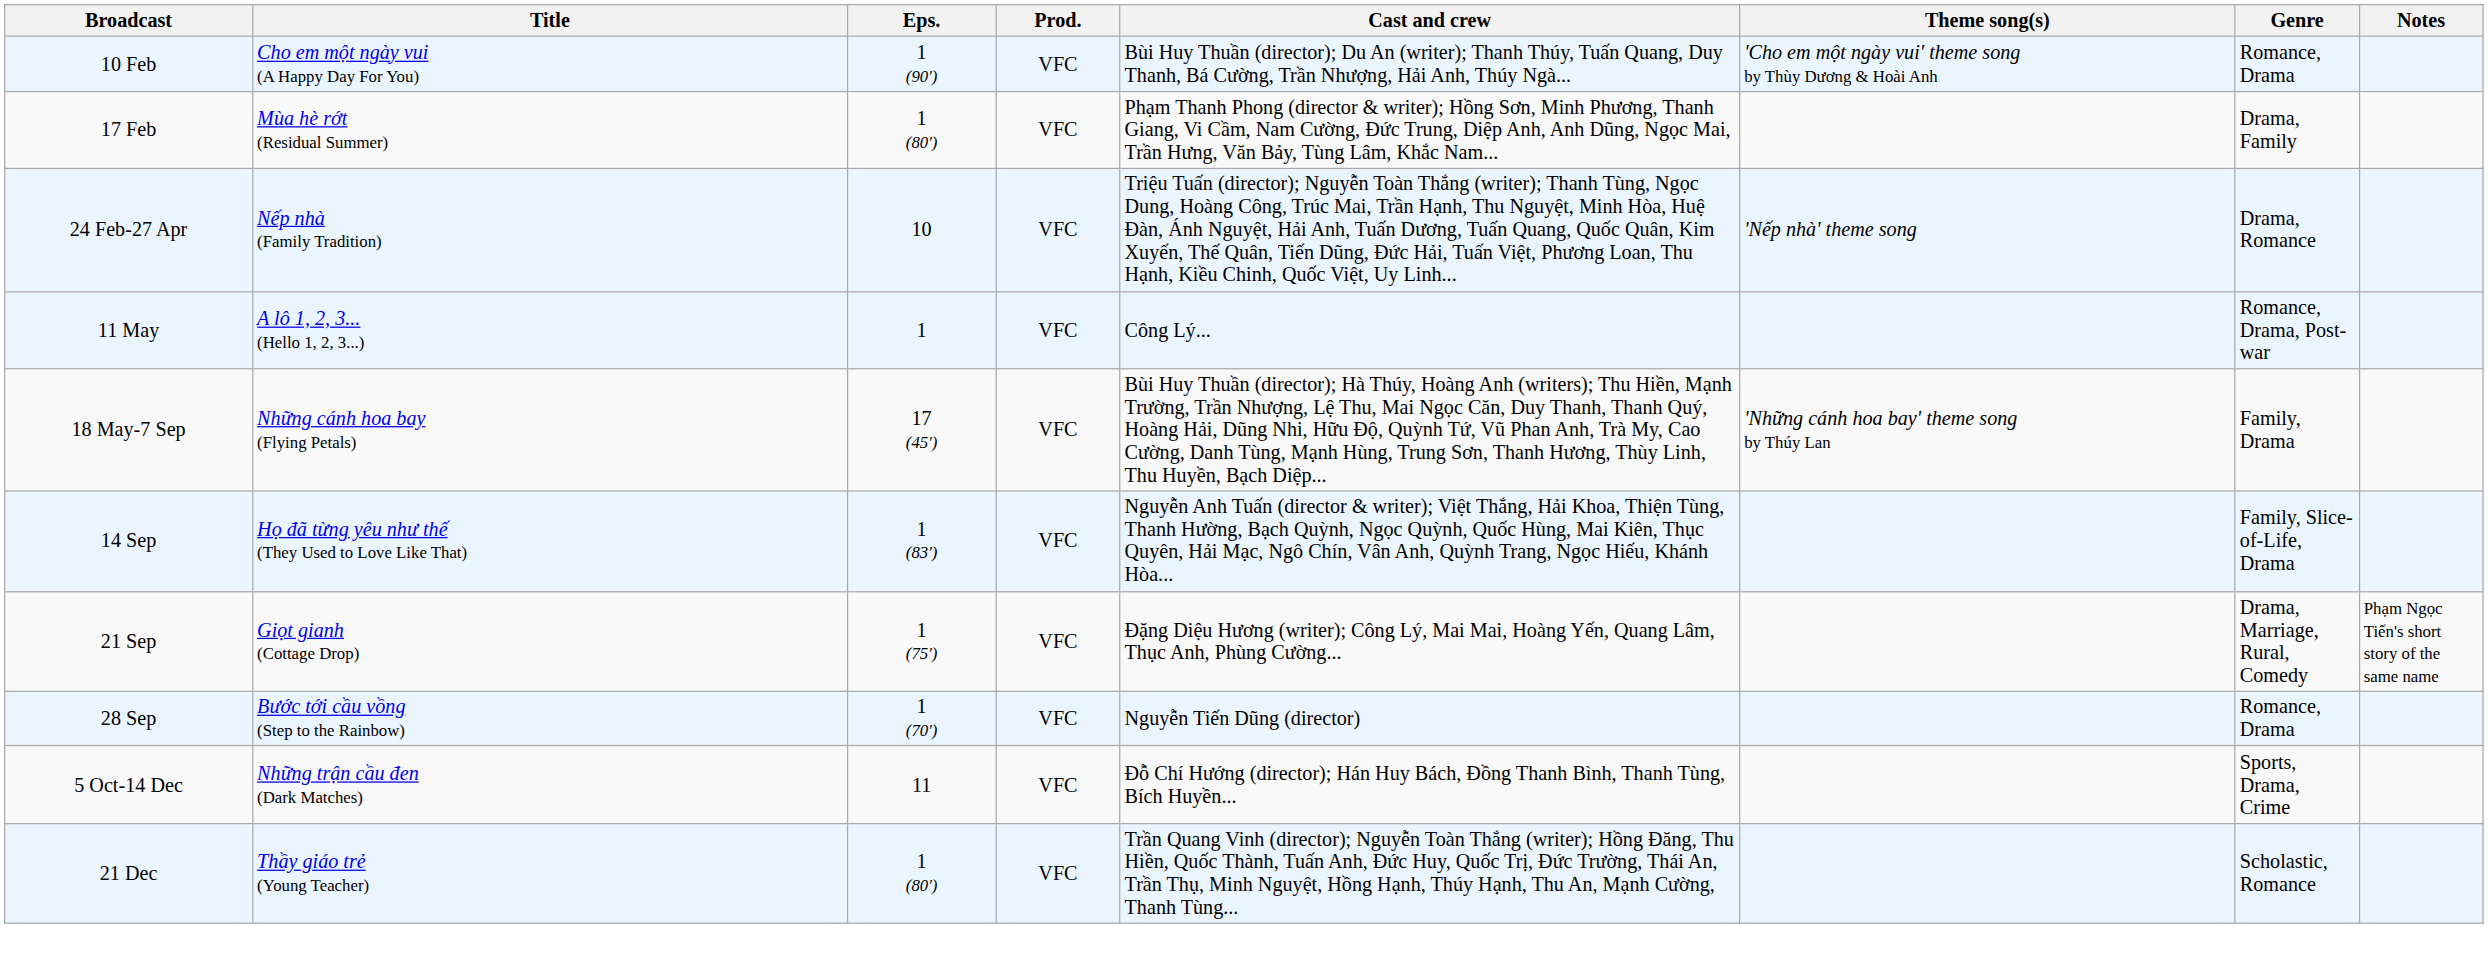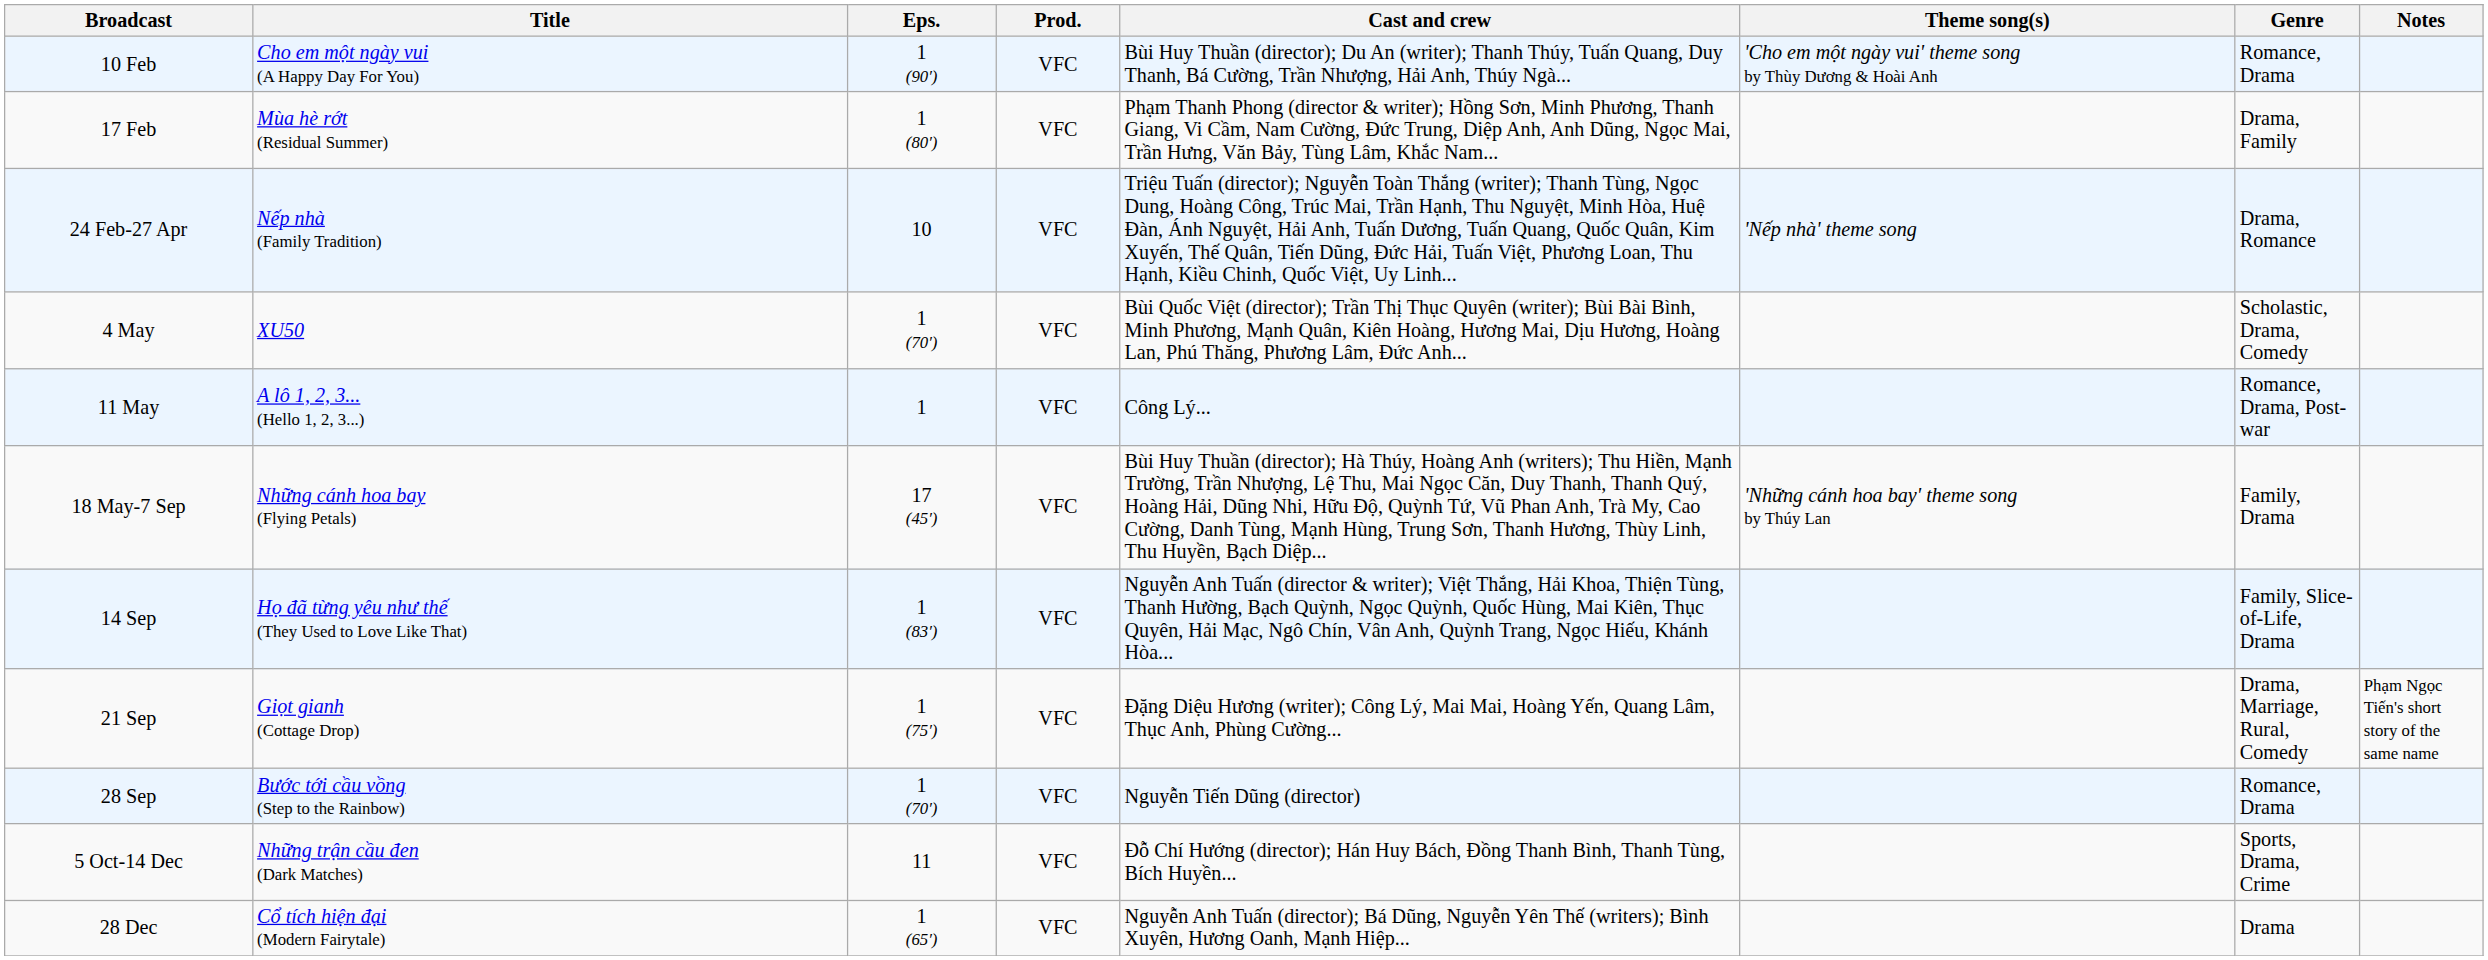+ row: 4 May | XU50 | 1 (70′) | VFC | Bùi Quốc Việt (director); Trần Thị Thục Quyên (writer); Bùi Bài Bình, Minh Phương, Mạnh Quân, Kiên Hoàng, Hương Mai, Dịu Hương, Hoàng Lan, Phú Thăng, Phương Lâm, Đức Anh... | Scholastic, Drama, Comedy
- row: 21 Dec | Thầy giáo trẻ (Young Teacher) | 1 (80′) | VFC | Trần Quang Vinh (director); Nguyễn Toàn Thắng (writer); Hồng Đăng, Thu Hiền, Quốc Thành, Tuấn Anh, Đức Huy, Quốc Trị, Đức Trường, Thái An, Trần Thụ, Minh Nguyệt, Hồng Hạnh, Thúy Hạnh, Thu An, Mạnh Cường, Thanh Tùng... | Scholastic, Romance
+ row: 28 Dec | Cổ tích hiện đại (Modern Fairytale) | 1 (65′) | VFC | Nguyễn Anh Tuấn (director); Bá Dũng, Nguyễn Yên Thế (writers); Bình Xuyên, Hương Oanh, Mạnh Hiệp... | Drama
